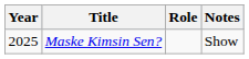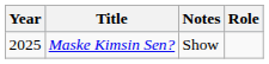columns swapped: Role <-> Notes
